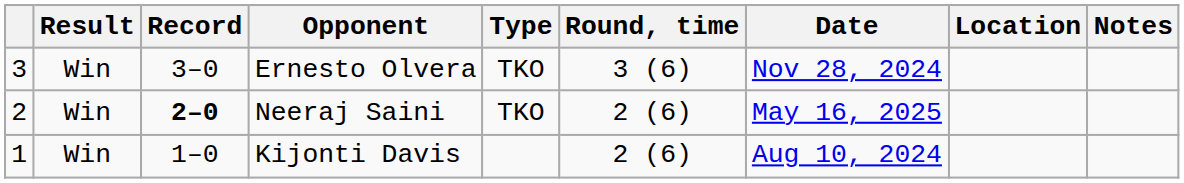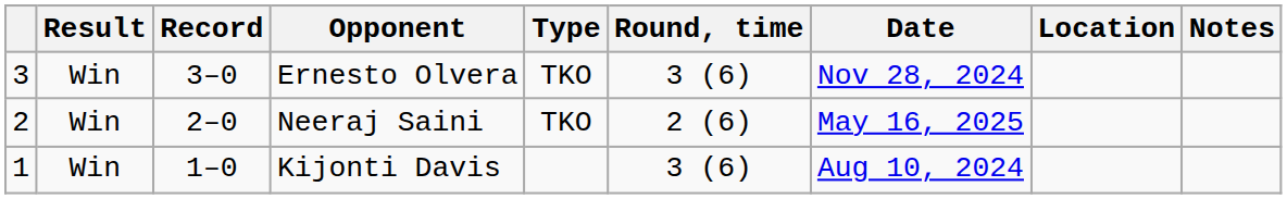Neeraj Saini | Record: bold -> normal
Kijonti Davis | Round, time: 2 (6) -> 3 (6)
